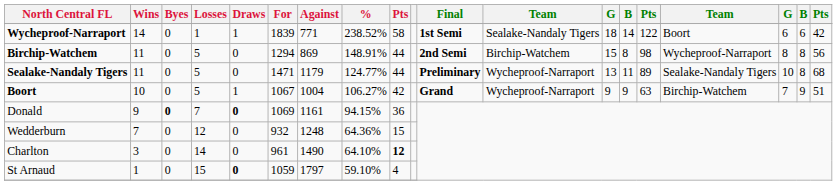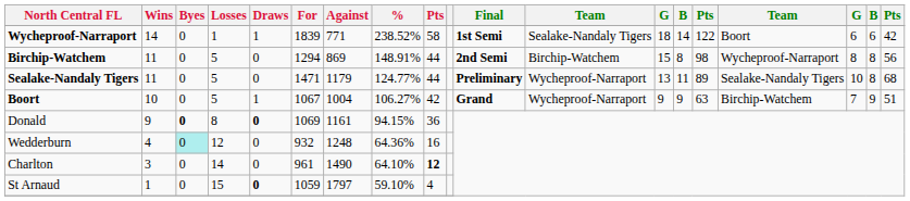Donald | Losses: 7 -> 8
Wedderburn | Wins: 7 -> 4
Wedderburn | Byes: no background -> paleturquoise background
Wedderburn | column 9: 15 -> 16
